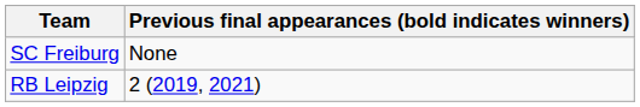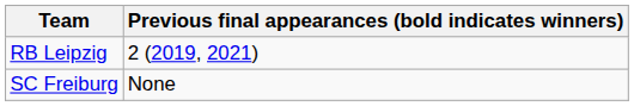rows swapped: SC Freiburg <-> RB Leipzig
